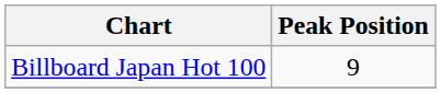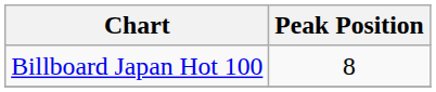Billboard Japan Hot 100 | Peak Position: 9 -> 8
